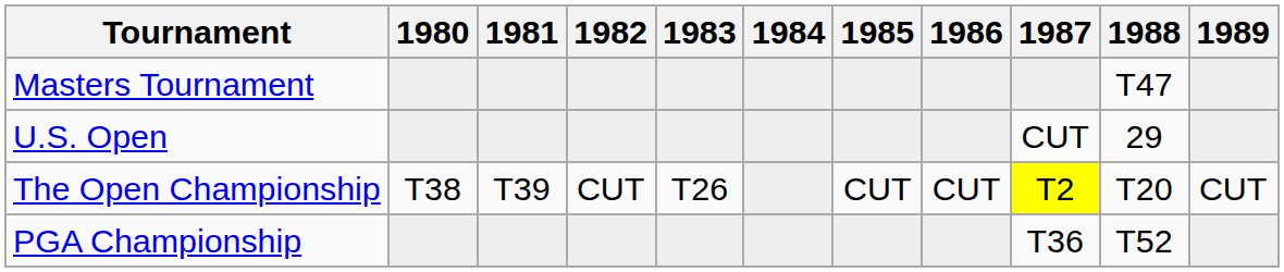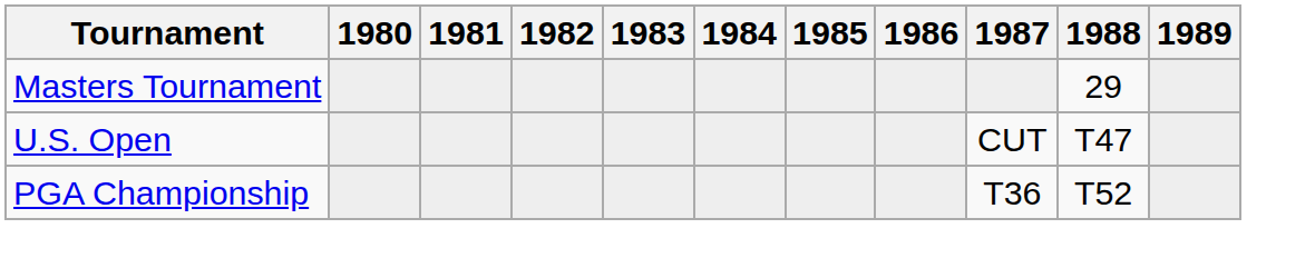Masters Tournament | 1988: T47 -> 29
U.S. Open | 1988: 29 -> T47
- row: The Open Championship | T38 | T39 | CUT | T26 | CUT | CUT | T2 | T20 | CUT
